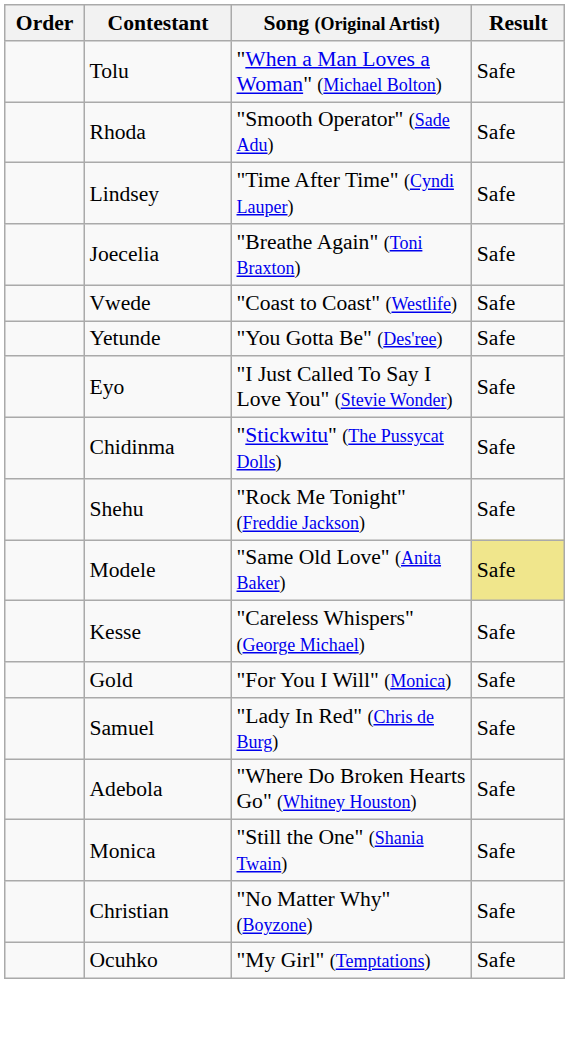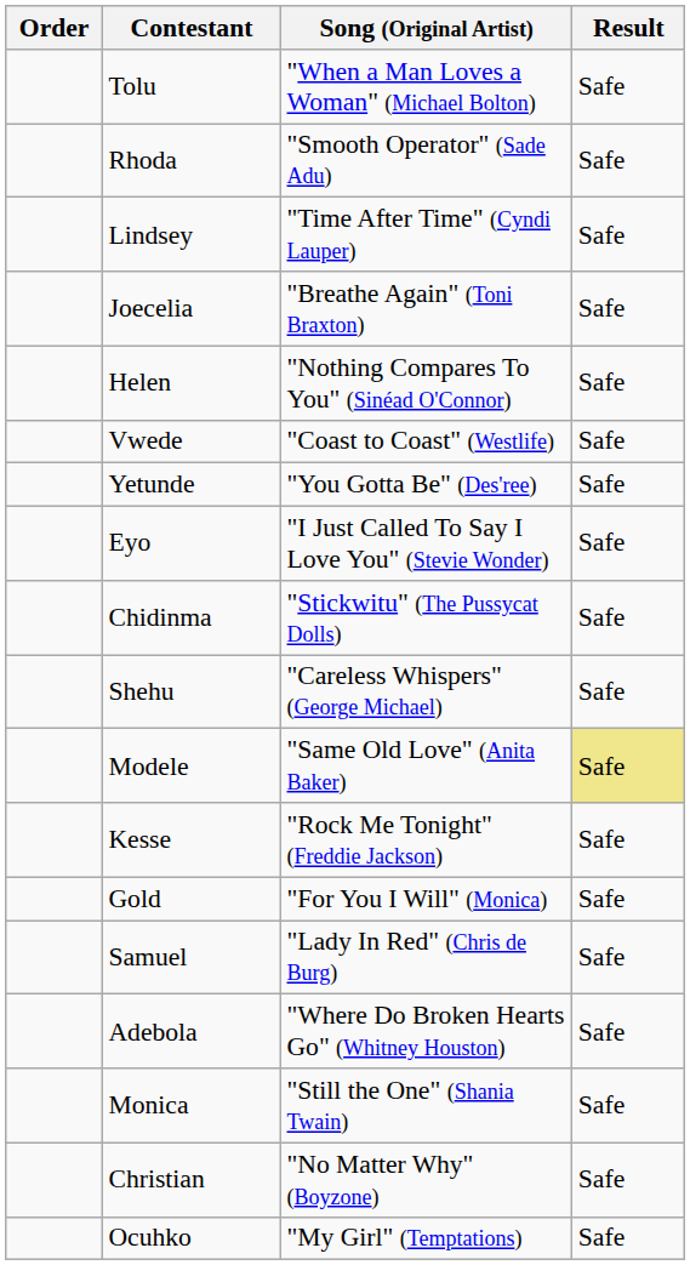+ row: Helen | "Nothing Compares To You" (Sinéad O'Connor) | Safe
Shehu | Song (Original Artist): "Rock Me Tonight" (Freddie Jackson) -> "Careless Whispers" (George Michael)
Kesse | Song (Original Artist): "Careless Whispers" (George Michael) -> "Rock Me Tonight" (Freddie Jackson)
